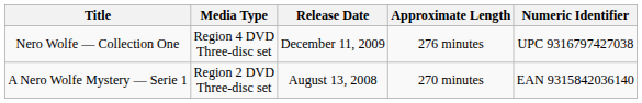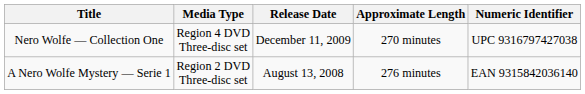Nero Wolfe — Collection One | Approximate Length: 276 minutes -> 270 minutes
A Nero Wolfe Mystery — Serie 1 | Approximate Length: 270 minutes -> 276 minutes
